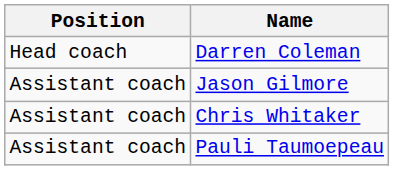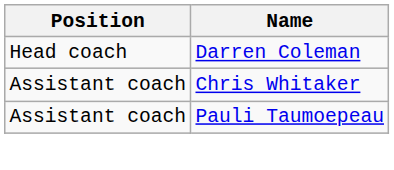- row: Assistant coach | Jason Gilmore
